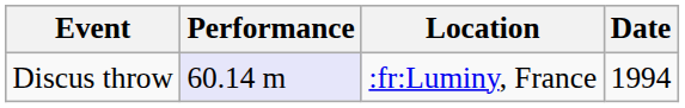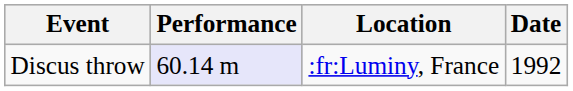Discus throw | Date: 1994 -> 1992
